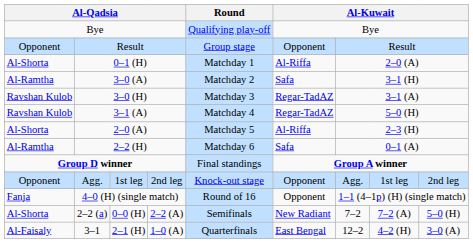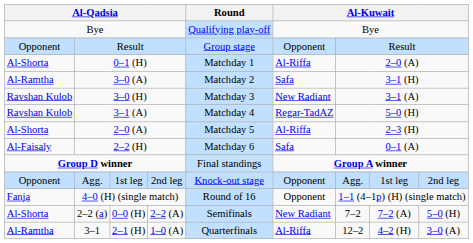3–0 (H) | column 6: Regar-TadAZ -> New Radiant
2–2 (H) | column 1: Al-Ramtha -> Al-Faisaly
3–1 | column 1: Al-Faisaly -> Al-Ramtha
3–1 | column 6: East Bengal -> Al-Riffa
